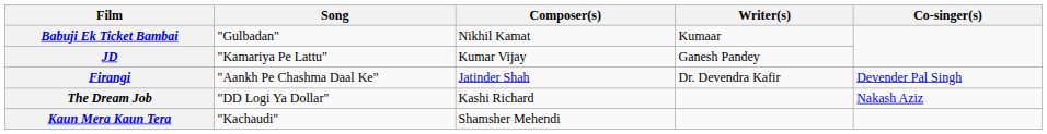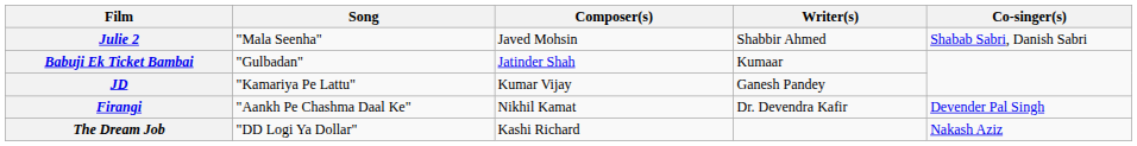+ row: Julie 2 | "Mala Seenha" | Javed Mohsin | Shabbir Ahmed | Shabab Sabri, Danish Sabri
Babuji Ek Ticket Bambai | Composer(s): Nikhil Kamat -> Jatinder Shah
Firangi | Composer(s): Jatinder Shah -> Nikhil Kamat
- row: Kaun Mera Kaun Tera | "Kachaudi" | Shamsher Mehendi
